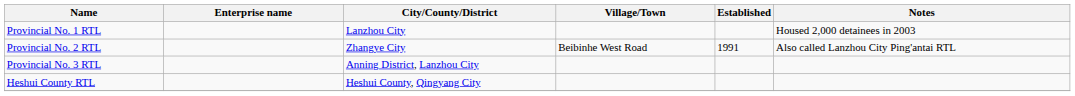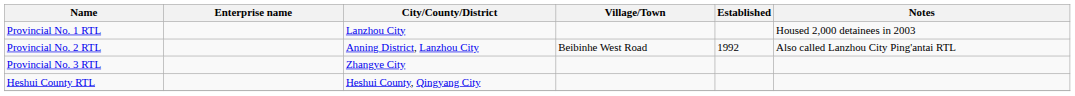Provincial No. 2 RTL | City/County/District: Zhangye City -> Anning District, Lanzhou City
Provincial No. 2 RTL | Established: 1991 -> 1992
Provincial No. 3 RTL | City/County/District: Anning District, Lanzhou City -> Zhangye City
